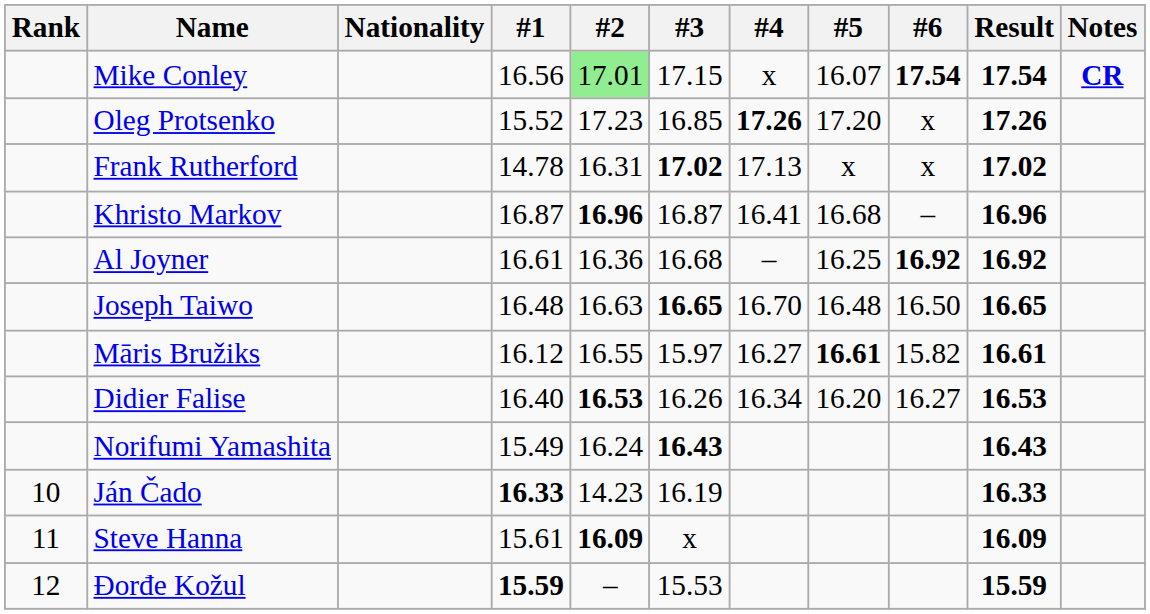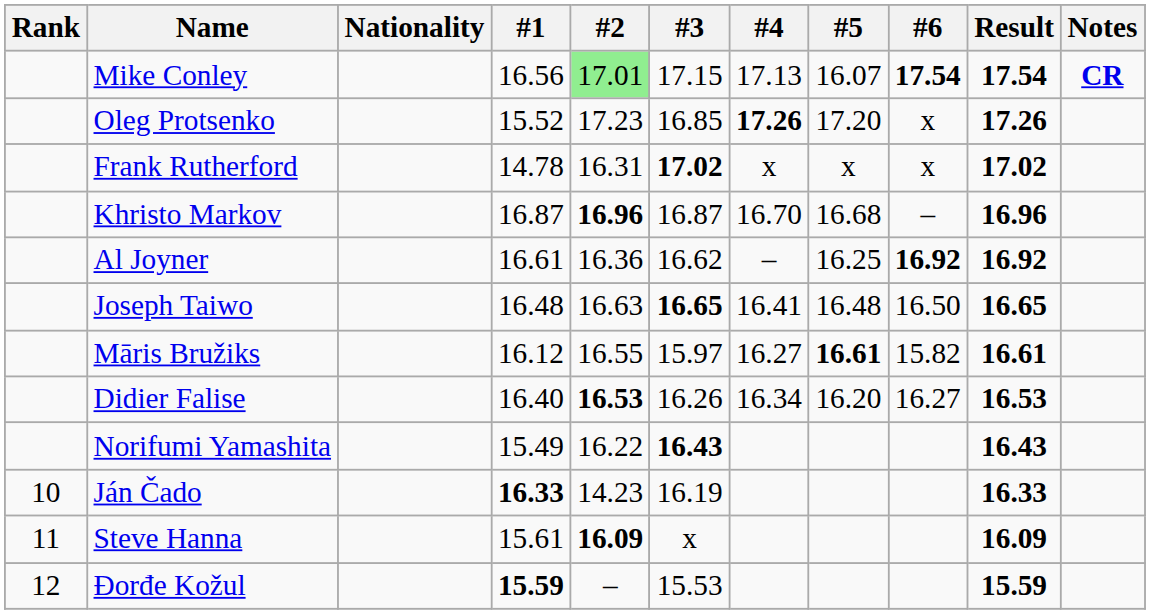Mike Conley | #4: x -> 17.13
Frank Rutherford | #4: 17.13 -> x
Khristo Markov | #4: 16.41 -> 16.70
Al Joyner | #3: 16.68 -> 16.62
Joseph Taiwo | #4: 16.70 -> 16.41
Norifumi Yamashita | #2: 16.24 -> 16.22
